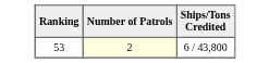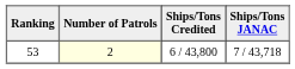+ column: Ships/Tons JANAC | 7 / 43,718
